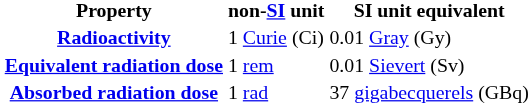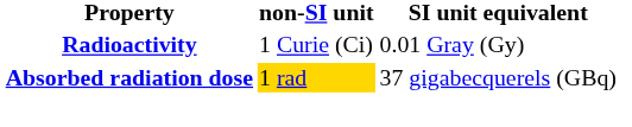- row: Equivalent radiation dose | 1 rem | 0.01 Sievert (Sv)
Absorbed radiation dose | non-SI unit: no background -> gold background
